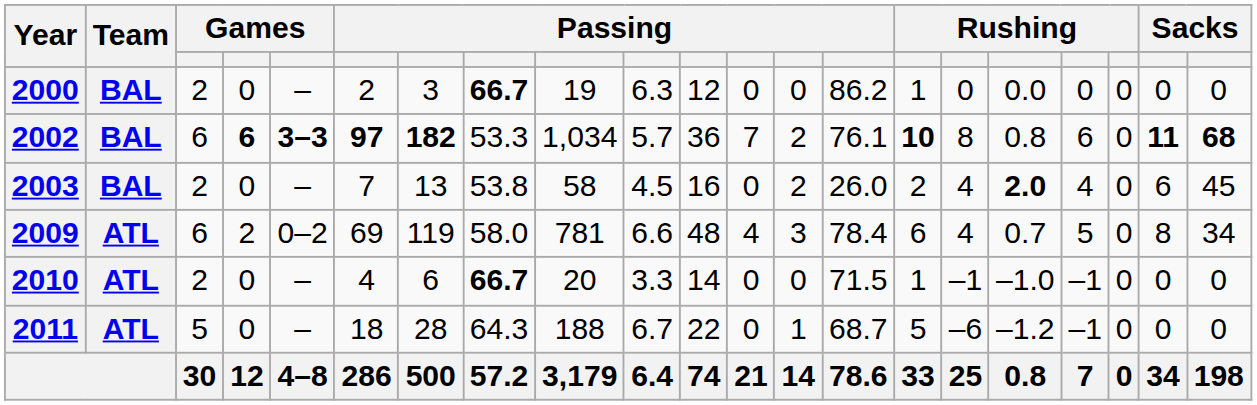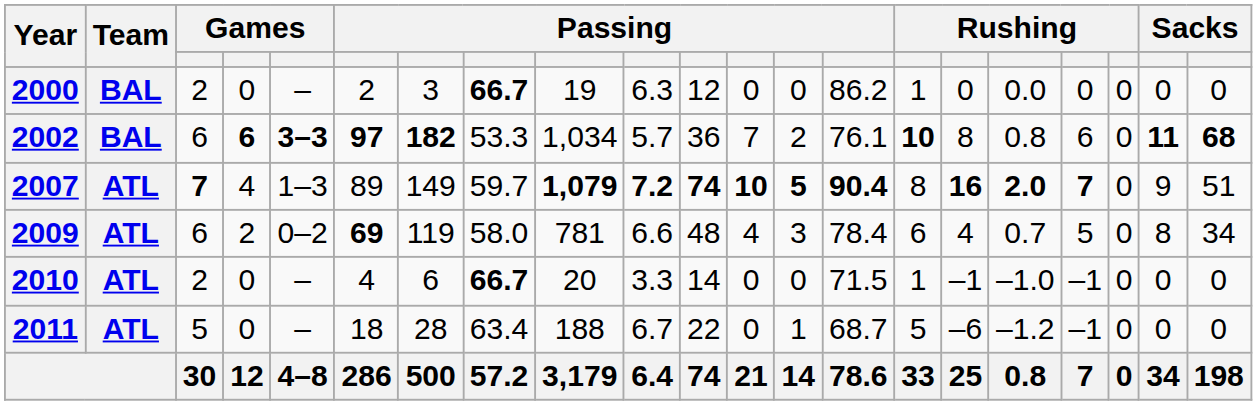- row: 2003 | BAL | 2 | 0 | – | 7 | 13 | 53.8 | 58 | 4.5 | 16 | 0 | 2 | 26.0 | 2 | 4 | 2.0 | 4 | 0 | 6 | 45
+ row: 2007 | ATL | 7 | 4 | 1–3 | 89 | 149 | 59.7 | 1,079 | 7.2 | 74 | 10 | 5 | 90.4 | 8 | 16 | 2.0 | 7 | 0 | 9 | 51
2009 | column 6: normal -> bold
2011 | column 8: 64.3 -> 63.4
